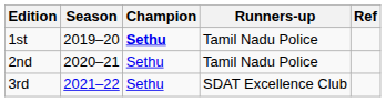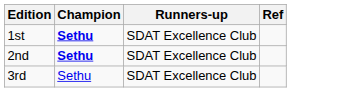- column: Season | 2019–20 | 2020–21 | 2021–22
1st | Runners-up: Tamil Nadu Police -> SDAT Excellence Club
2nd | Champion: normal -> bold
2nd | Runners-up: Tamil Nadu Police -> SDAT Excellence Club
